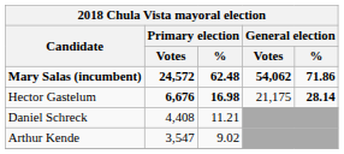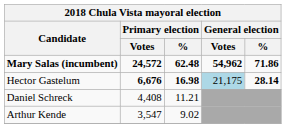Mary Salas (incumbent) | General election / Votes: 54,062 -> 54,962
Hector Gastelum | General election / Votes: no background -> lightblue background
